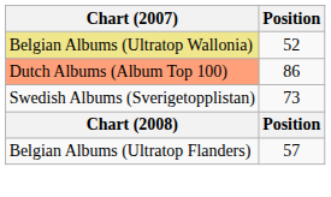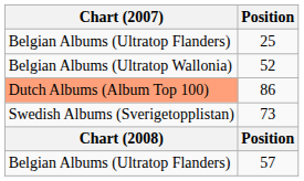+ row: Belgian Albums (Ultratop Flanders) | 25
52 | Chart (2007): khaki background -> no background
